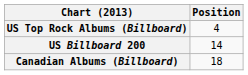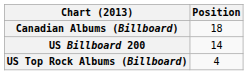rows swapped: Canadian Albums (Billboard) <-> US Top Rock Albums (Billboard)
